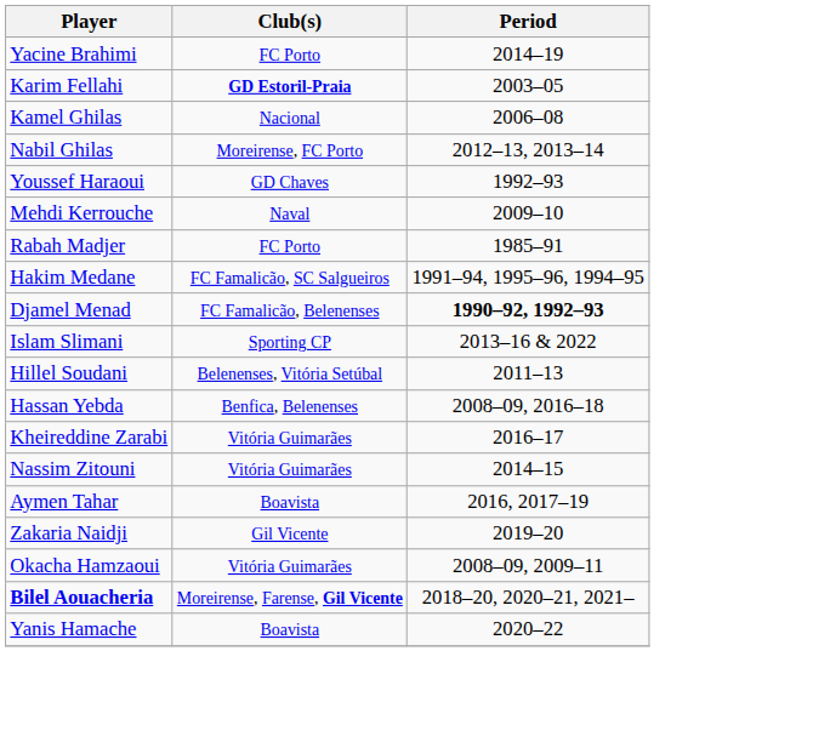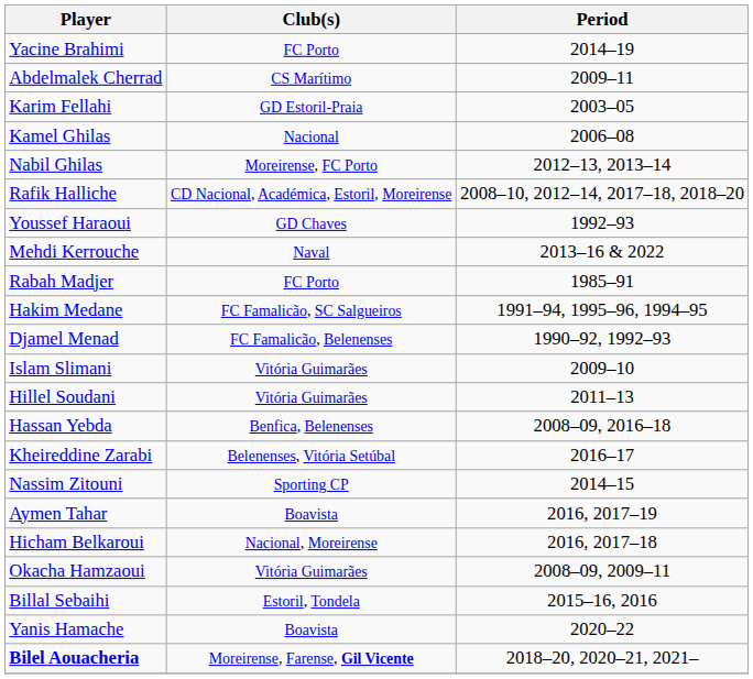+ row: Abdelmalek Cherrad | CS Marítimo | 2009–11
Karim Fellahi | Club(s): bold -> normal
+ row: Rafik Halliche | CD Nacional, Académica, Estoril, Moreirense | 2008–10, 2012–14, 2017–18, 2018–20
Mehdi Kerrouche | Period: 2009–10 -> 2013–16 & 2022
Djamel Menad | Period: bold -> normal
Islam Slimani | Club(s): Sporting CP -> Vitória Guimarães
Islam Slimani | Period: 2013–16 & 2022 -> 2009–10
Hillel Soudani | Club(s): Belenenses, Vitória Setúbal -> Vitória Guimarães
Kheireddine Zarabi | Club(s): Vitória Guimarães -> Belenenses, Vitória Setúbal
Nassim Zitouni | Club(s): Vitória Guimarães -> Sporting CP
- row: Zakaria Naidji | Gil Vicente | 2019–20
+ row: Hicham Belkaroui | Nacional, Moreirense | 2016, 2017–18
+ row: Billal Sebaihi | Estoril, Tondela | 2015–16, 2016
rows swapped: Bilel Aouacheria <-> Yanis Hamache
